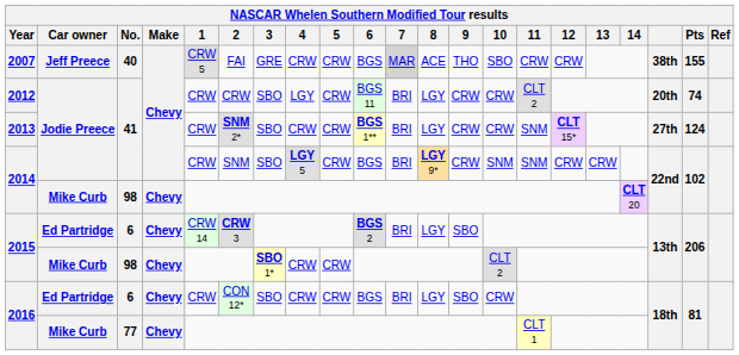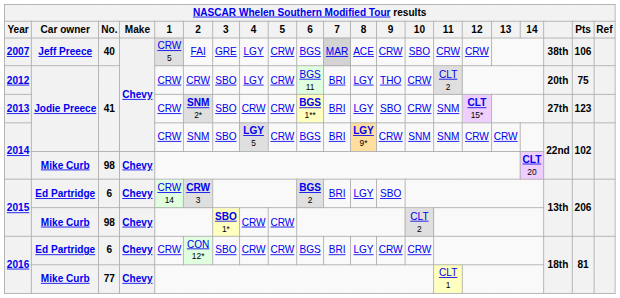2007 | 4: CRW -> LGY
2007 | 9: THO -> CRW
2007 | Pts: 155 -> 106
2012 | 9: CRW -> THO
2012 | Pts: 74 -> 75
2013 | 9: CRW -> SBO
2013 | Pts: 124 -> 123
2016 / 6 | 9: SBO -> CRW
